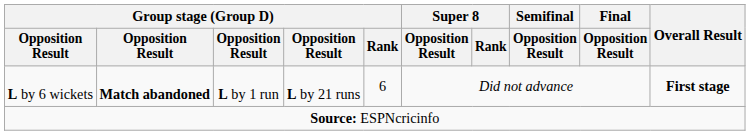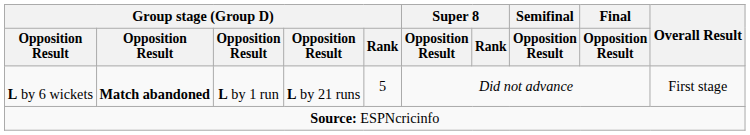L by 6 wickets | Group stage (Group D) / Rank: 6 -> 5
L by 6 wickets | Overall Result: bold -> normal
